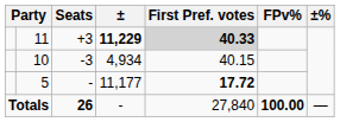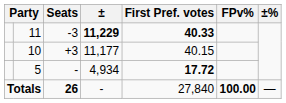11 | Seats: +3 -> -3
11 | First Pref. votes: lightgrey background -> no background
10 | Seats: -3 -> +3
10 | ±: 4,934 -> 11,177
5 | ±: 11,177 -> 4,934
